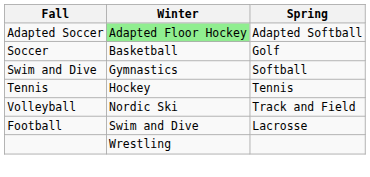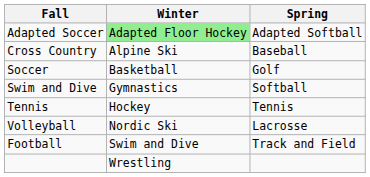+ row: Cross Country | Alpine Ski | Baseball
Volleyball | Spring: Track and Field -> Lacrosse
Football | Spring: Lacrosse -> Track and Field
